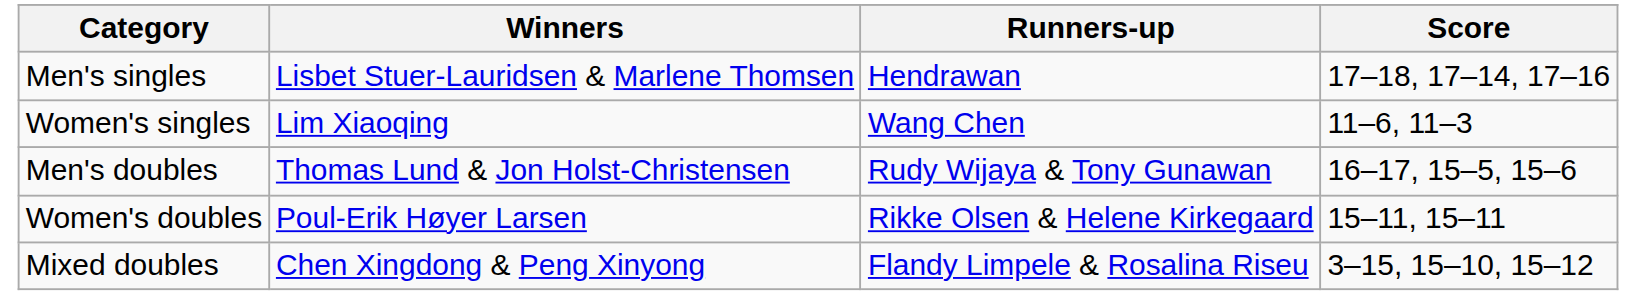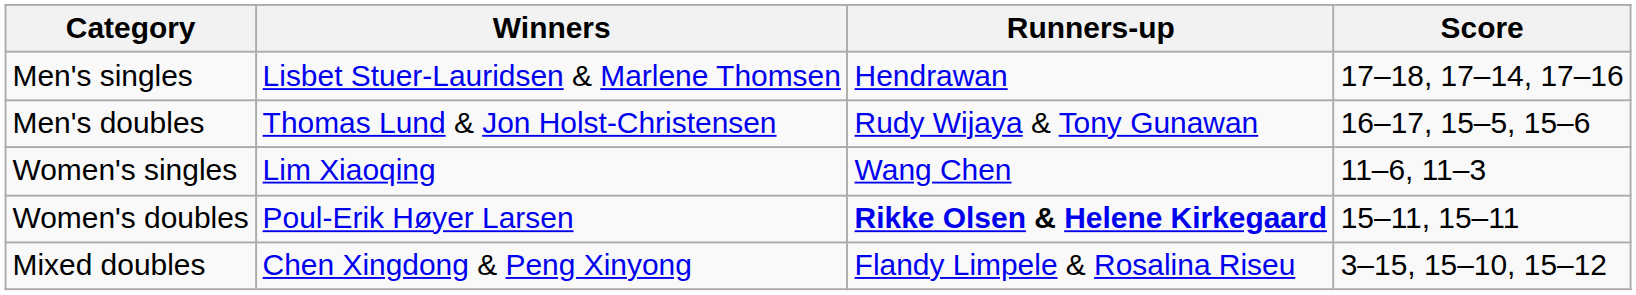rows swapped: Women's singles <-> Men's doubles
Women's doubles | Runners-up: normal -> bold
